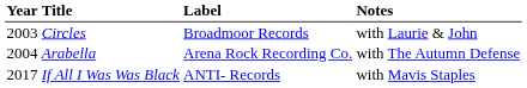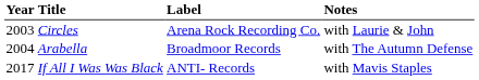Circles | Label: Broadmoor Records -> Arena Rock Recording Co.
Arabella | Label: Arena Rock Recording Co. -> Broadmoor Records
